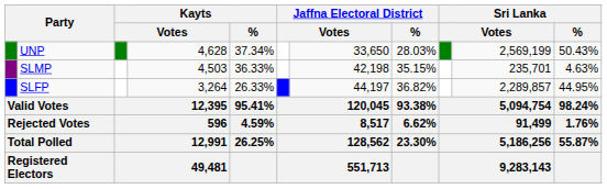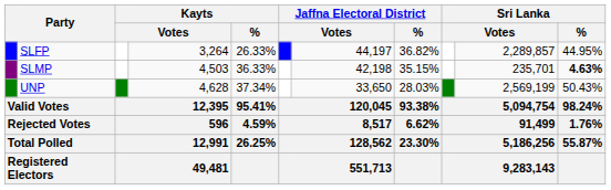rows swapped: UNP <-> SLFP
SLMP | Sri Lanka / %: normal -> bold
